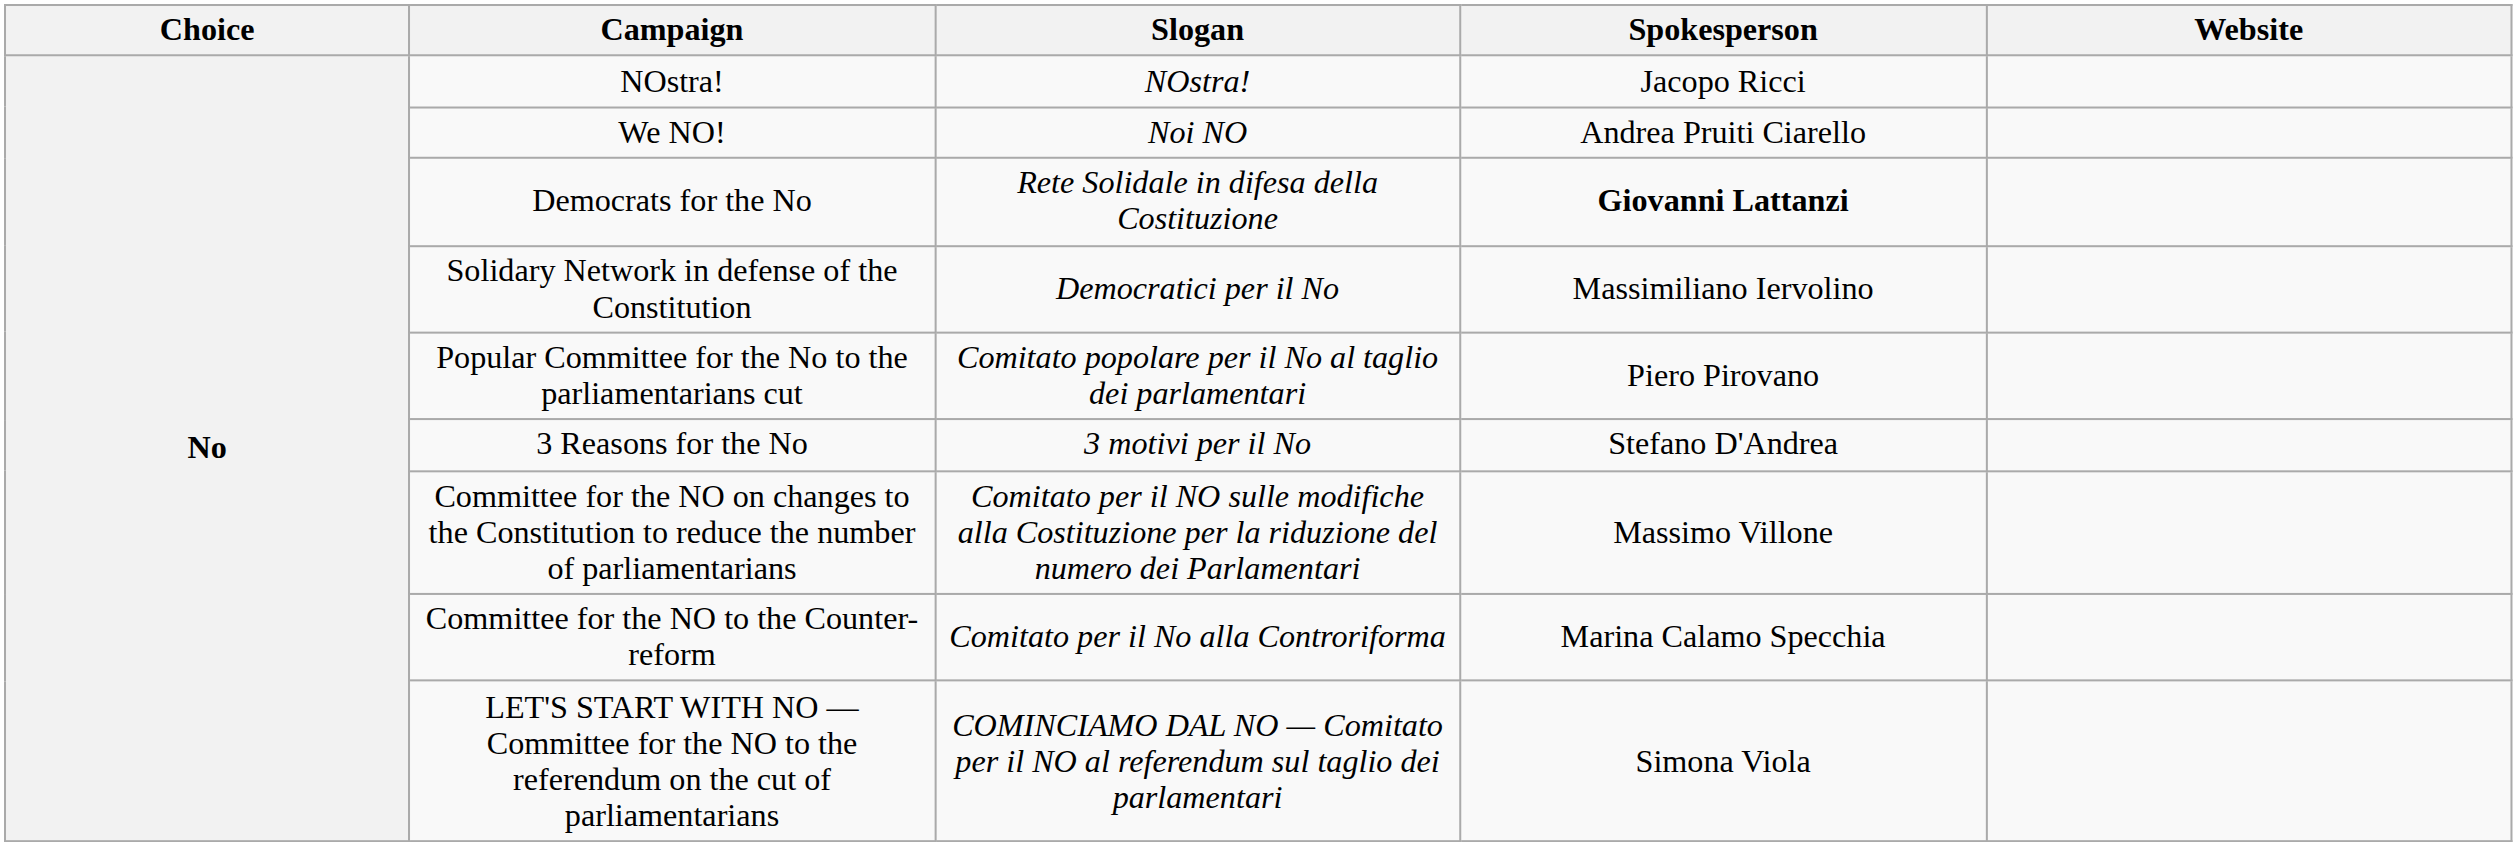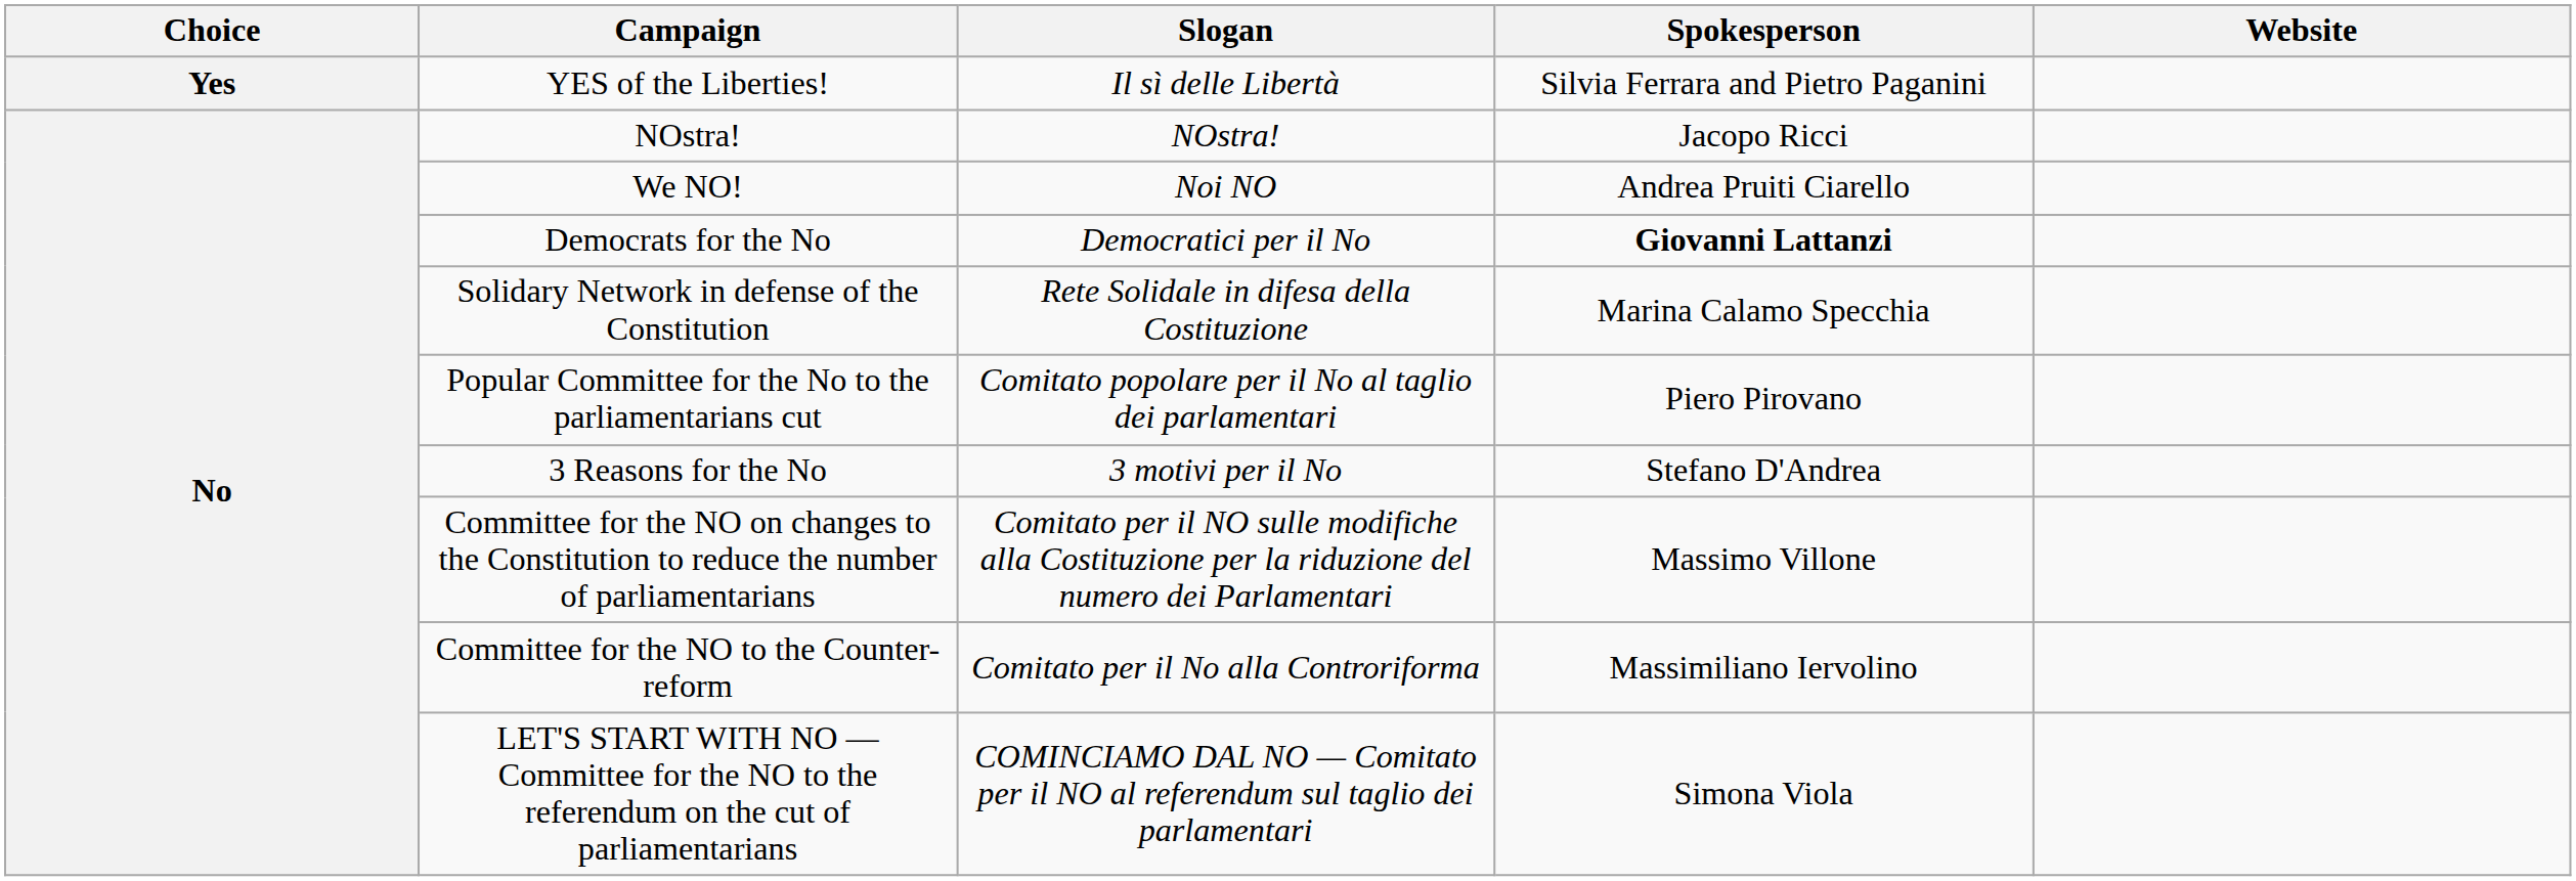+ row: Yes | YES of the Liberties! | Il sì delle Libertà | Silvia Ferrara and Pietro Paganini
Democrats for the No | Slogan: Rete Solidale in difesa della Costituzione -> Democratici per il No
Solidary Network in defense of the Constitution | Slogan: Democratici per il No -> Rete Solidale in difesa della Costituzione
Solidary Network in defense of the Constitution | Spokesperson: Massimiliano Iervolino -> Marina Calamo Specchia
Committee for the NO to the Counter-reform | Spokesperson: Marina Calamo Specchia -> Massimiliano Iervolino
